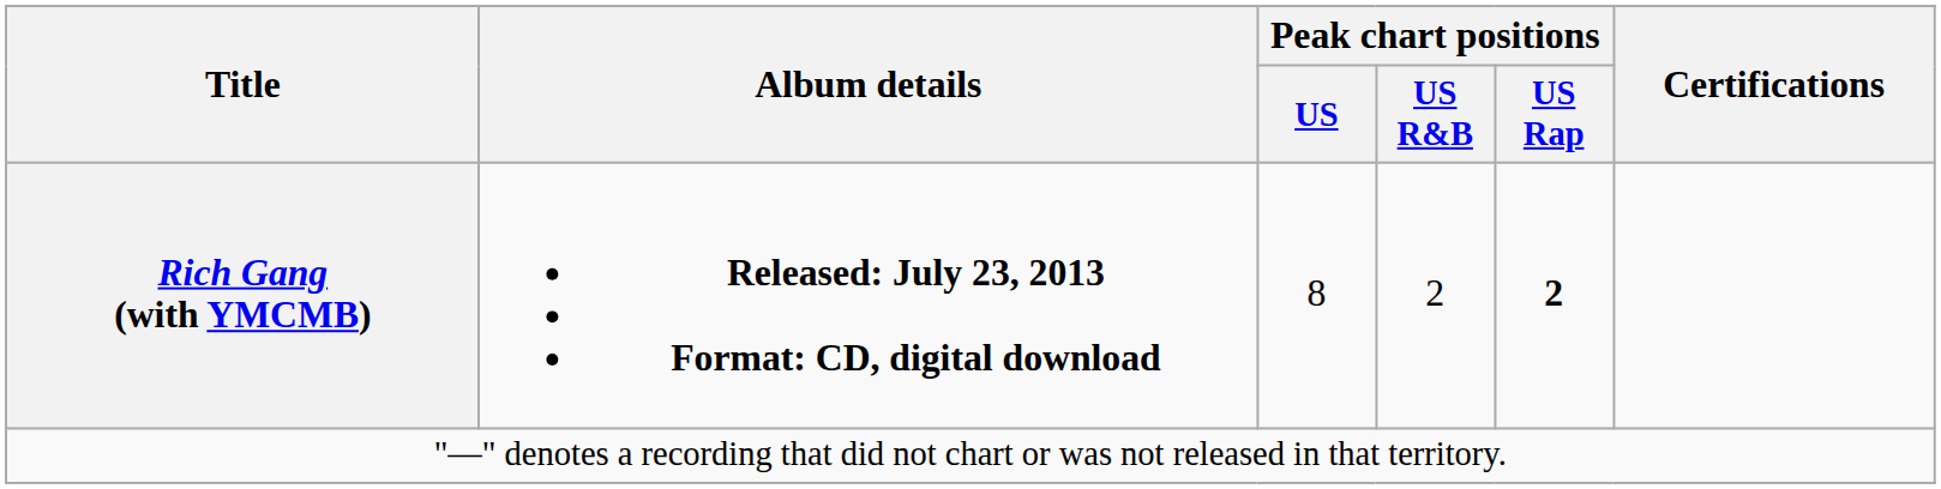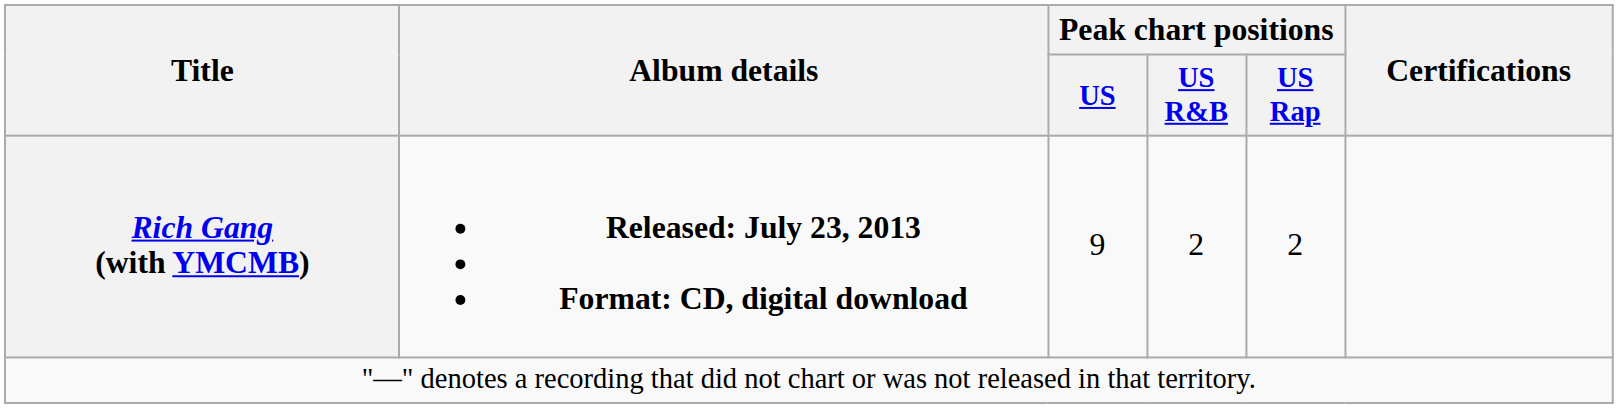Rich Gang (with YMCMB) | Peak chart positions / US: 8 -> 9
Rich Gang (with YMCMB) | Peak chart positions / US Rap: bold -> normal
